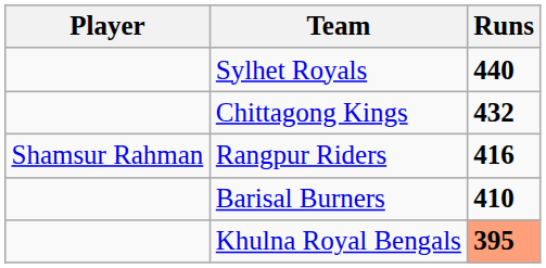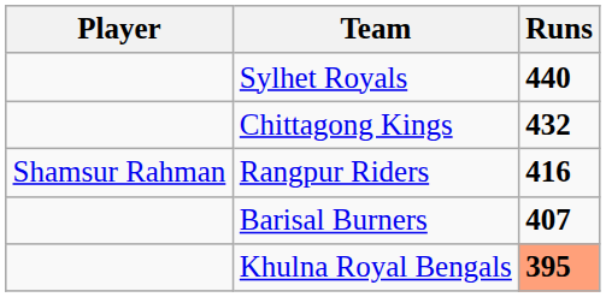Barisal Burners | Runs: 410 -> 407
